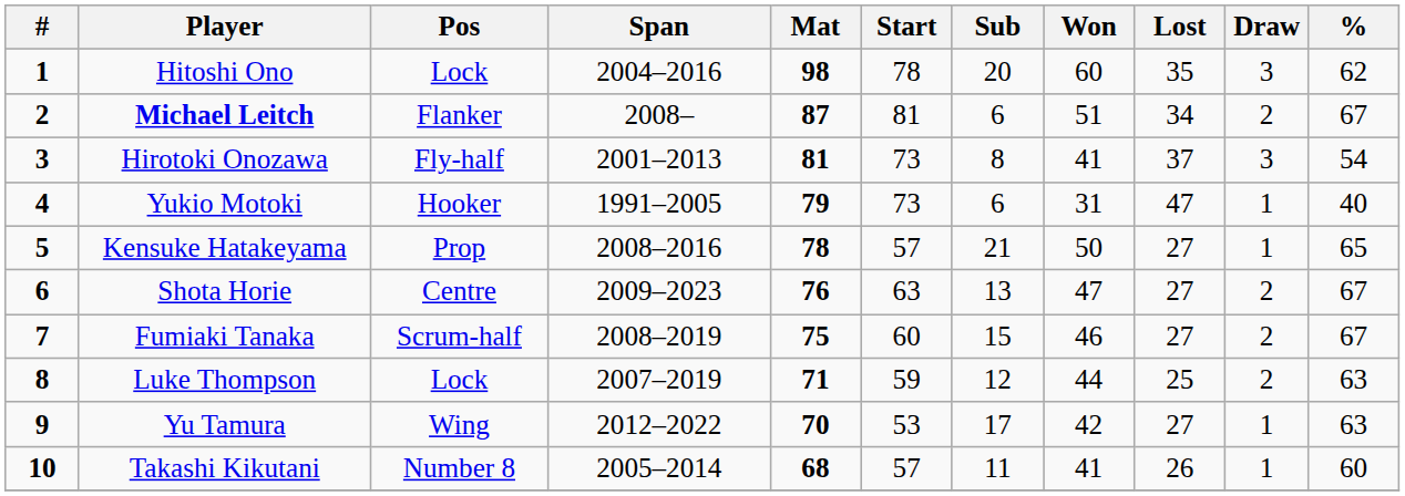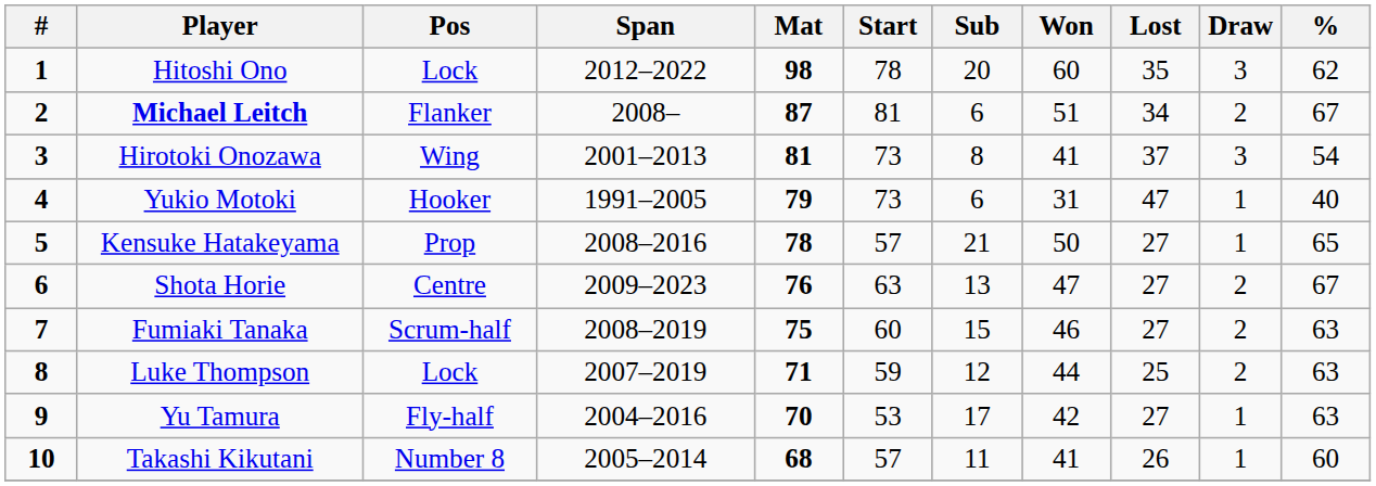Hitoshi Ono | Span: 2004–2016 -> 2012–2022
Hirotoki Onozawa | Pos: Fly-half -> Wing
Fumiaki Tanaka | %: 67 -> 63
Yu Tamura | Pos: Wing -> Fly-half
Yu Tamura | Span: 2012–2022 -> 2004–2016
